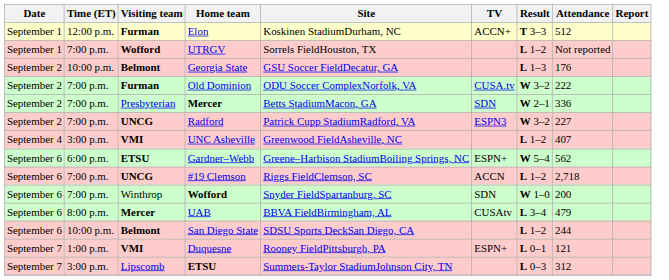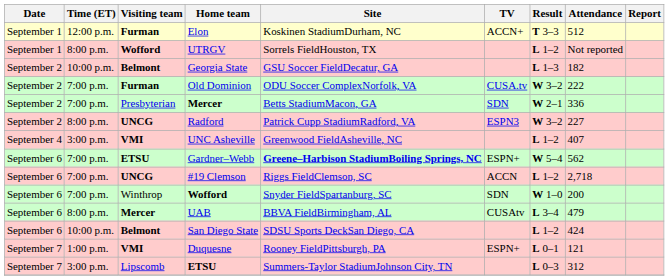UTRGV | Time (ET): 7:00 p.m. -> 8:00 p.m.
Georgia State | Attendance: 176 -> 182
Radford | Time (ET): 7:00 p.m. -> 8:00 p.m.
Gardner–Webb | Time (ET): 6:00 p.m. -> 7:00 p.m.
Gardner–Webb | Site: normal -> bold
San Diego State | Attendance: 244 -> 424
